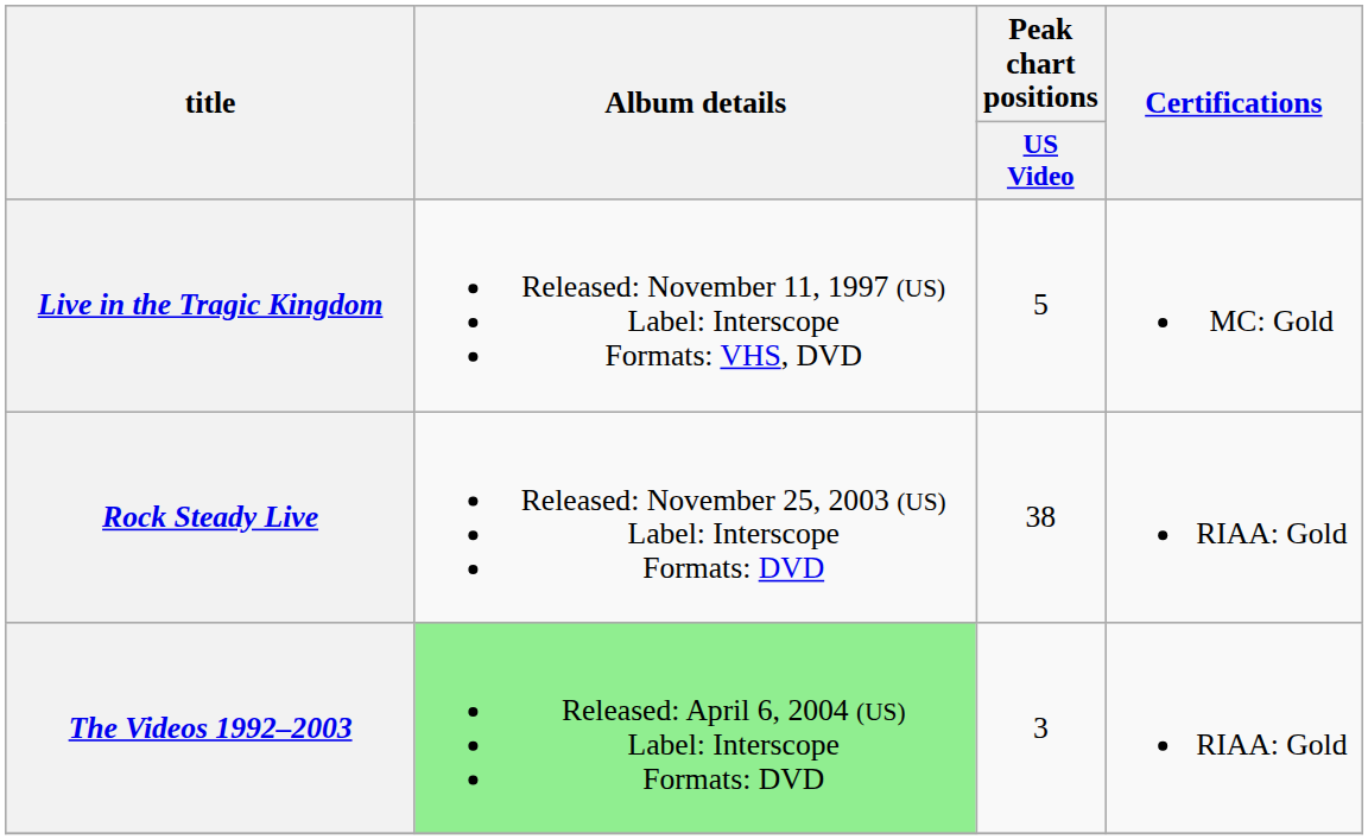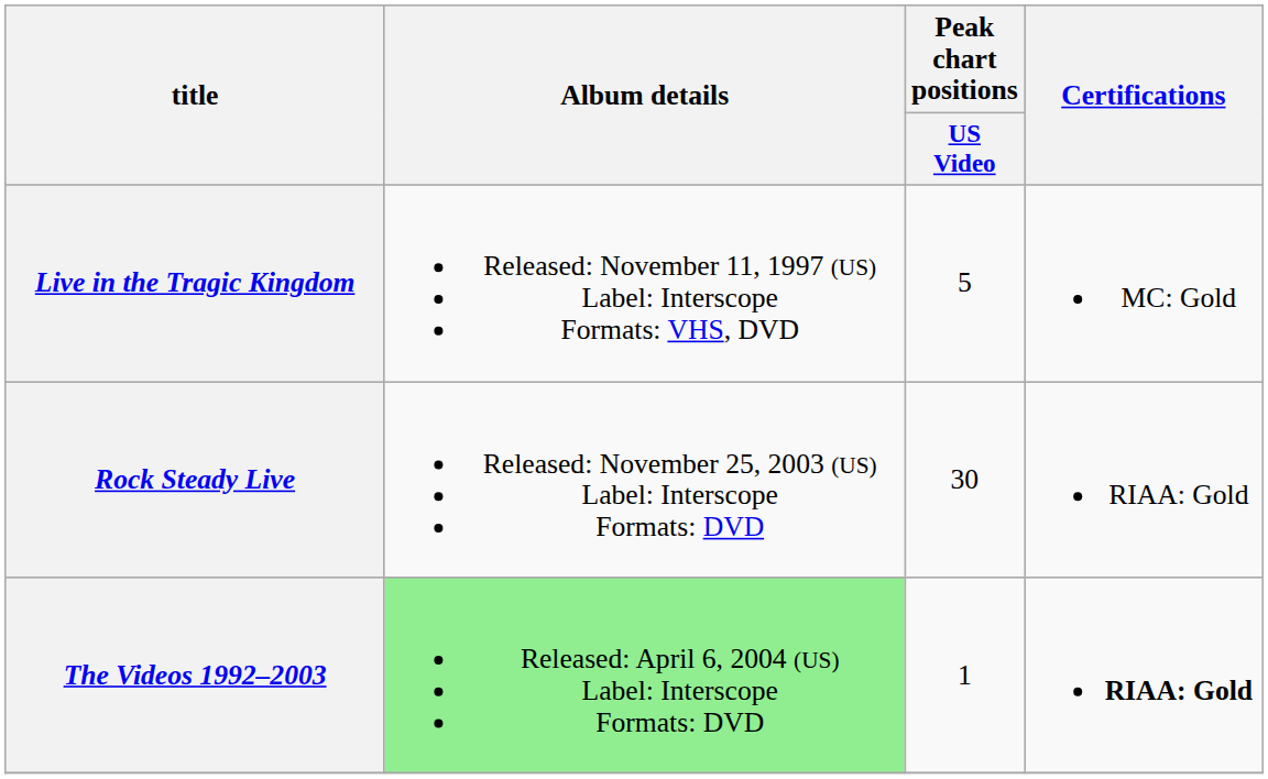Rock Steady Live | Peak chart positions / US Video: 38 -> 30
The Videos 1992–2003 | Peak chart positions / US Video: 3 -> 1
The Videos 1992–2003 | Certifications: normal -> bold
